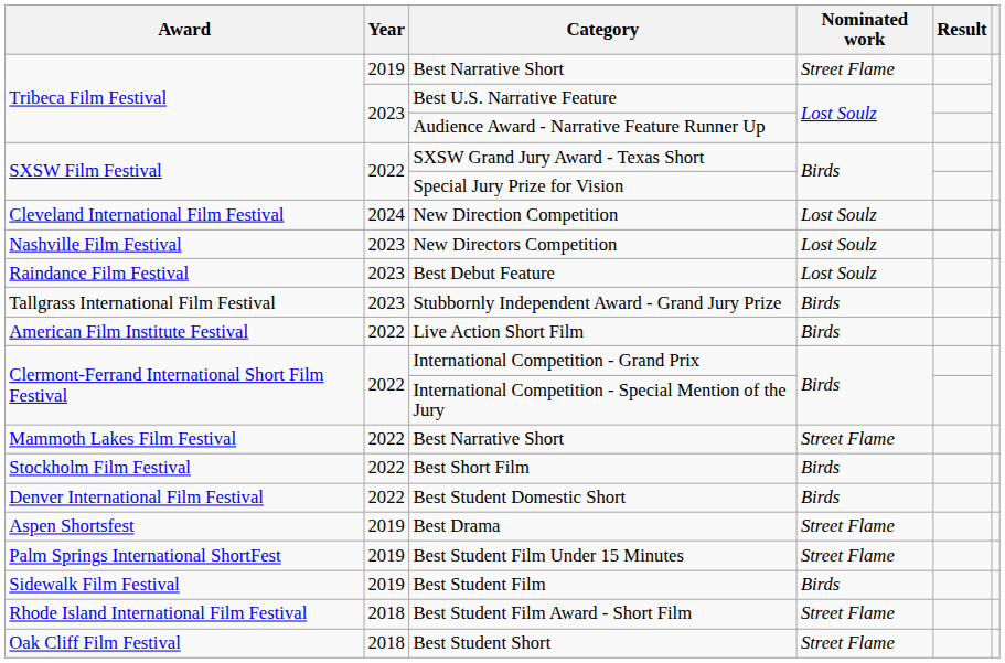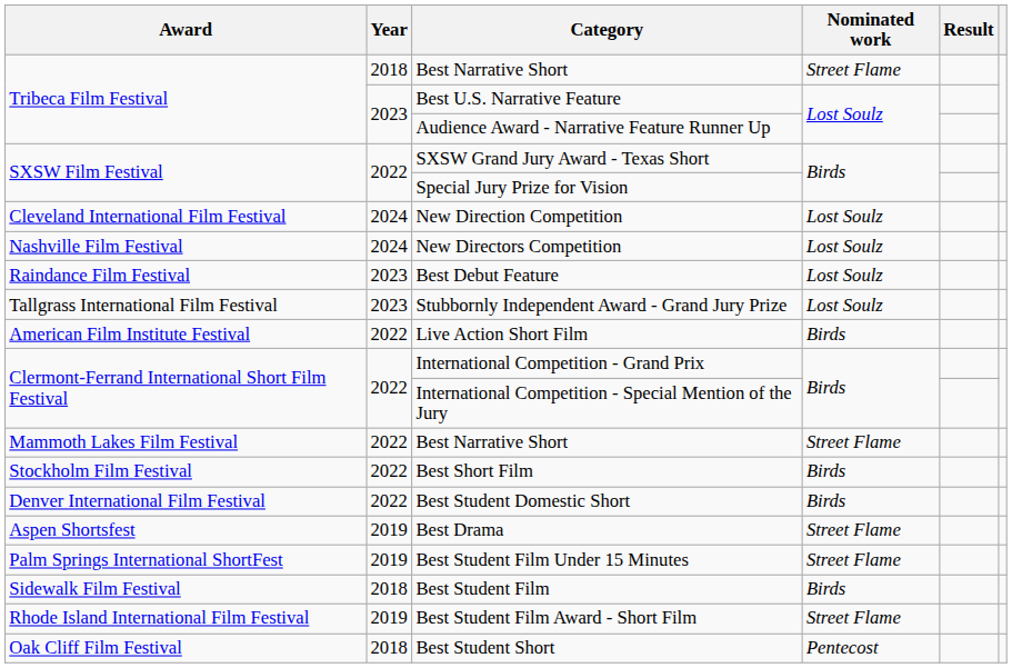Tribeca Film Festival / Best Narrative Short | Year: 2019 -> 2018
New Directors Competition | Year: 2023 -> 2024
Stubbornly Independent Award - Grand Jury Prize | Nominated work: Birds -> Lost Soulz
Best Student Film | Year: 2019 -> 2018
Best Student Film Award - Short Film | Year: 2018 -> 2019
Best Student Short | Nominated work: Street Flame -> Pentecost
